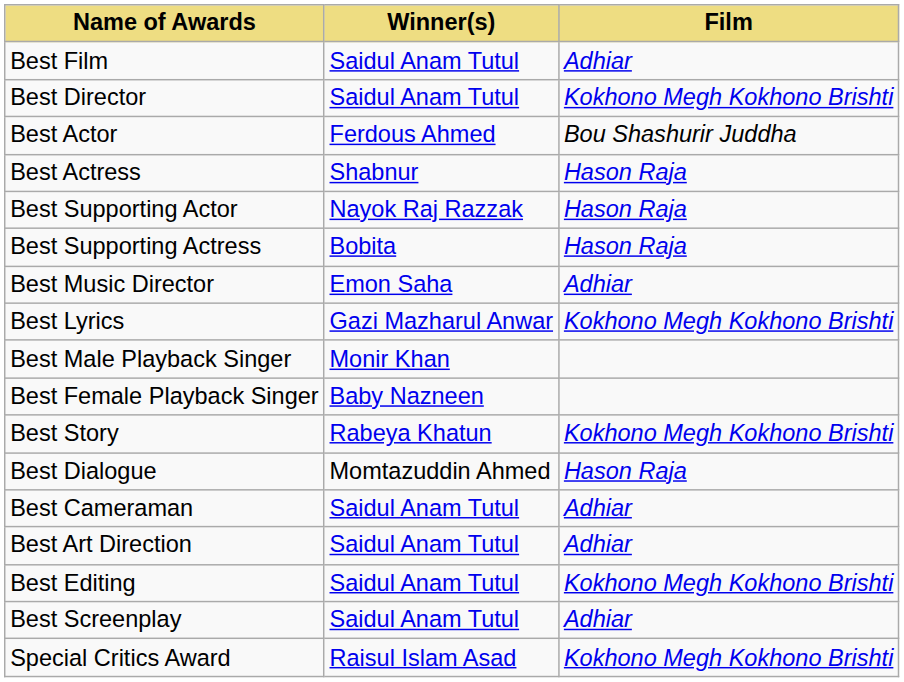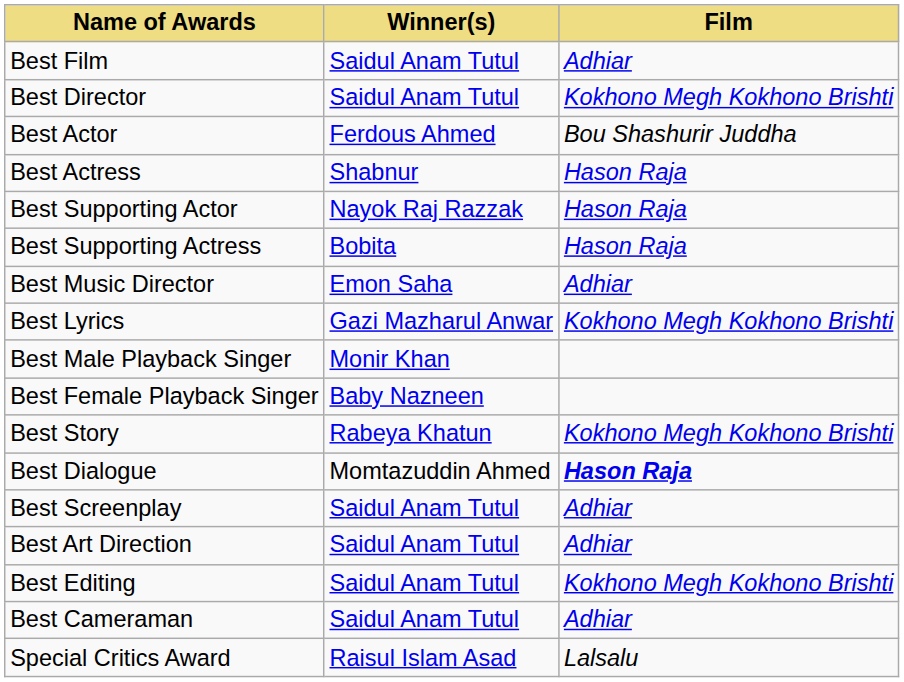Best Dialogue | Film: normal -> bold
rows swapped: Best Screenplay <-> Best Cameraman
Special Critics Award | Film: Kokhono Megh Kokhono Brishti -> Lalsalu
